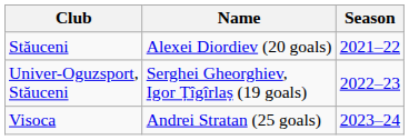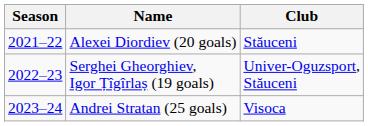columns swapped: Season <-> Club
